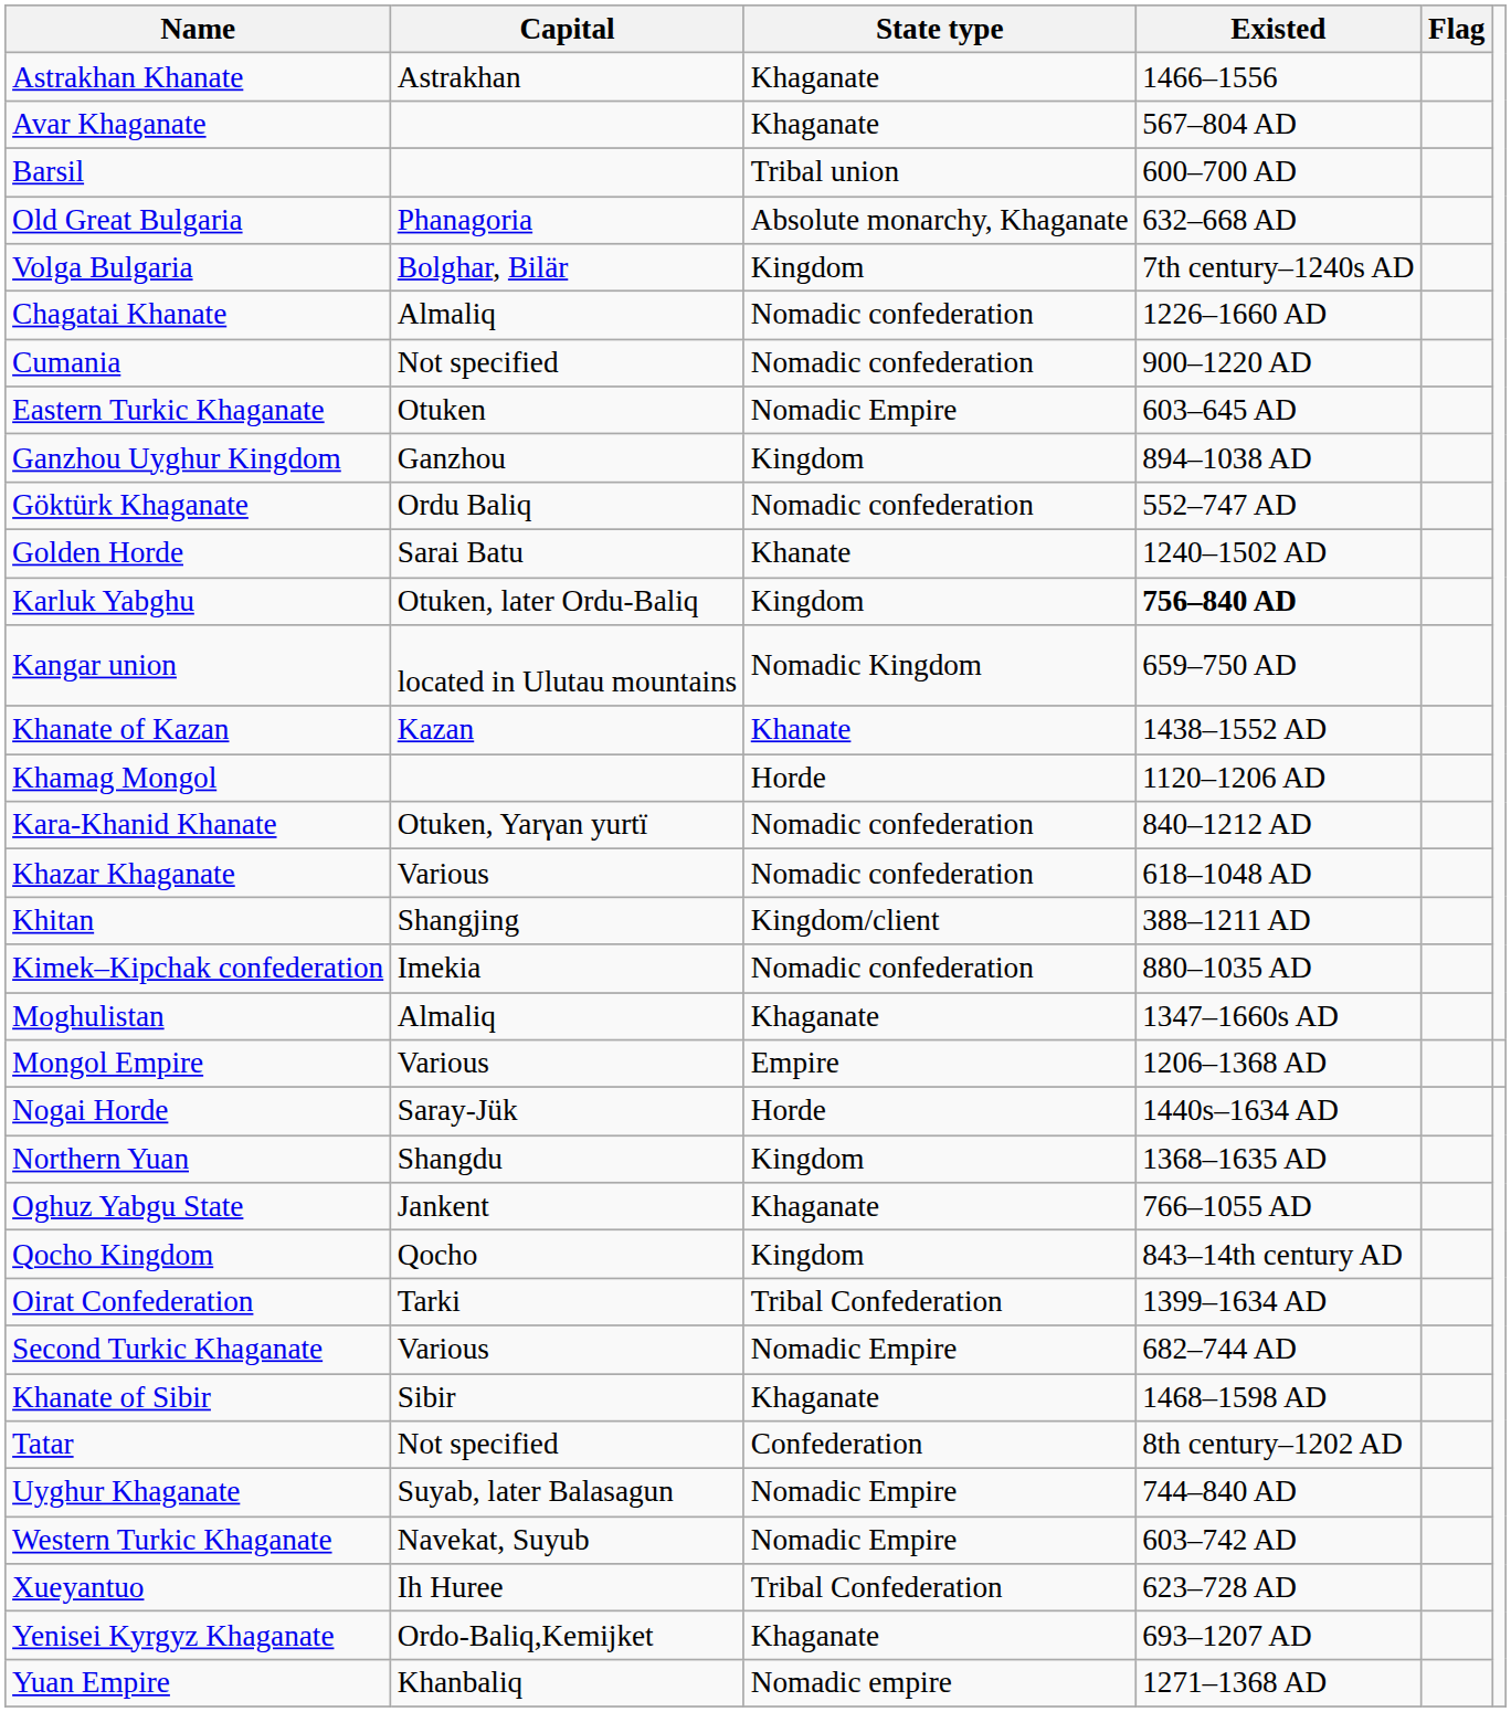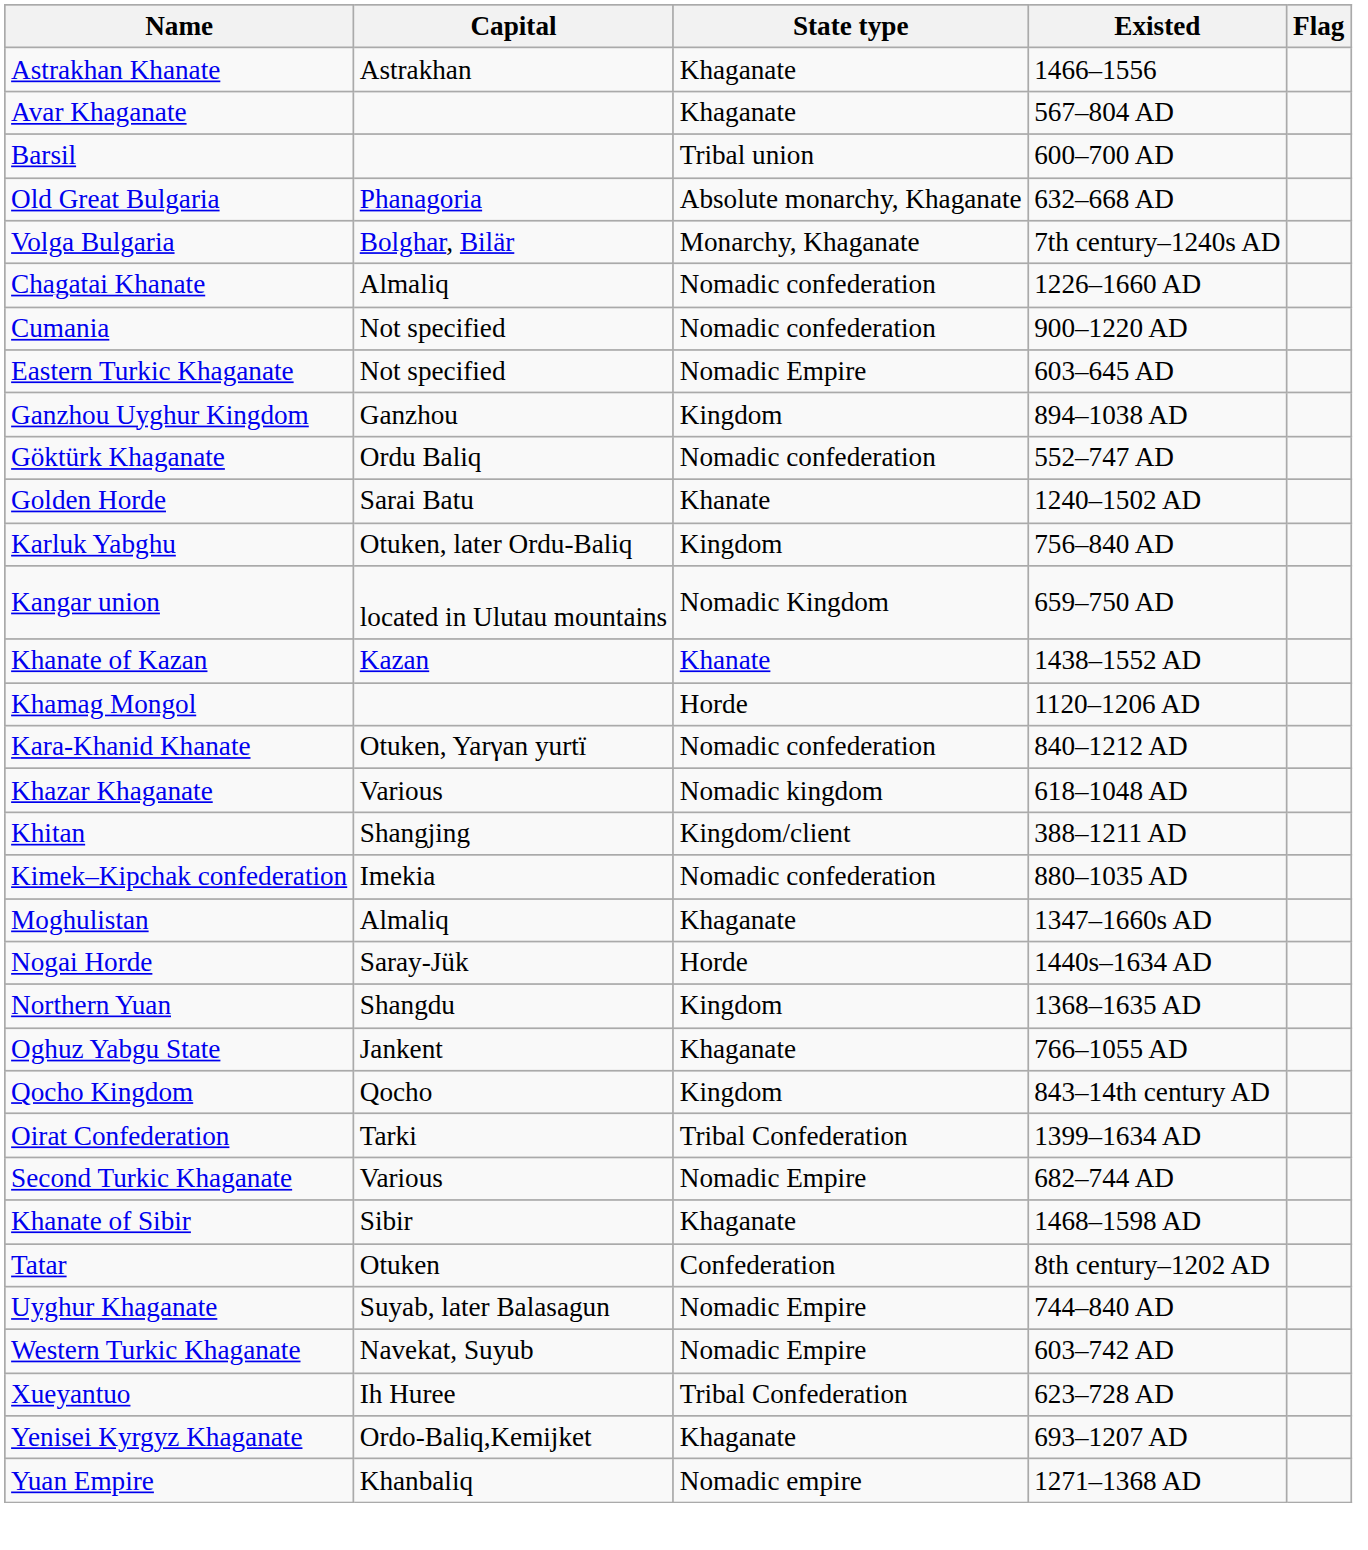Volga Bulgaria | State type: Kingdom -> Monarchy, Khaganate
Eastern Turkic Khaganate | Capital: Otuken -> Not specified
Karluk Yabghu | Existed: bold -> normal
Khazar Khaganate | State type: Nomadic confederation -> Nomadic kingdom
- row: Mongol Empire | Various | Empire | 1206–1368 AD
Tatar | Capital: Not specified -> Otuken
